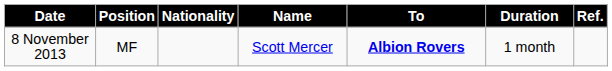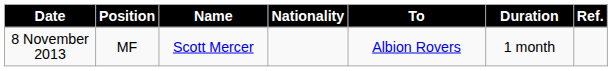columns swapped: Nationality <-> Name
8 November 2013 | To: bold -> normal
